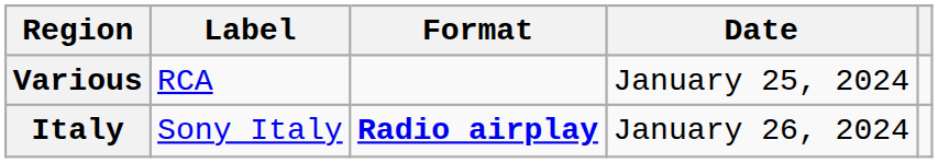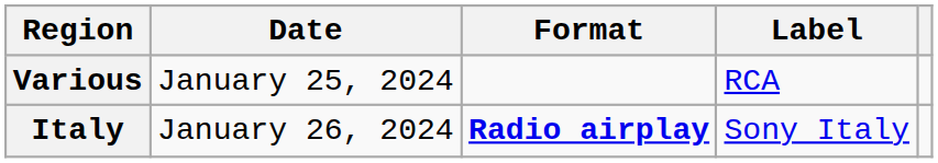columns swapped: Date <-> Label
